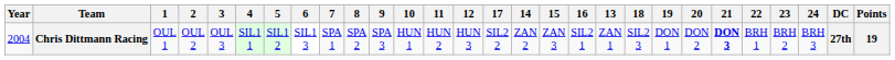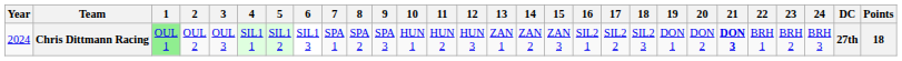columns swapped: 13 <-> 17
Chris Dittmann Racing | Year: 2004 -> 2024
Chris Dittmann Racing | 1: no background -> lightgreen background
Chris Dittmann Racing | Points: 19 -> 18
